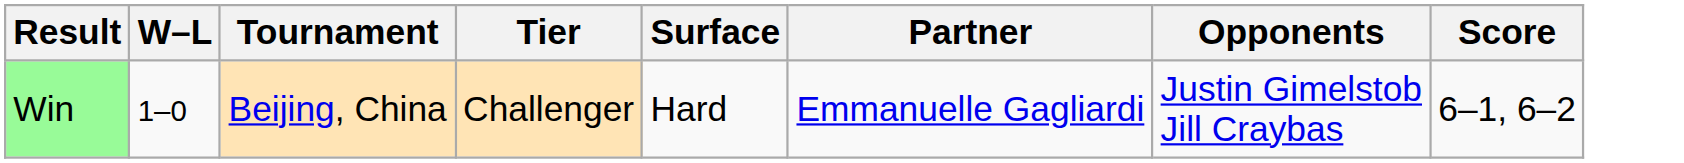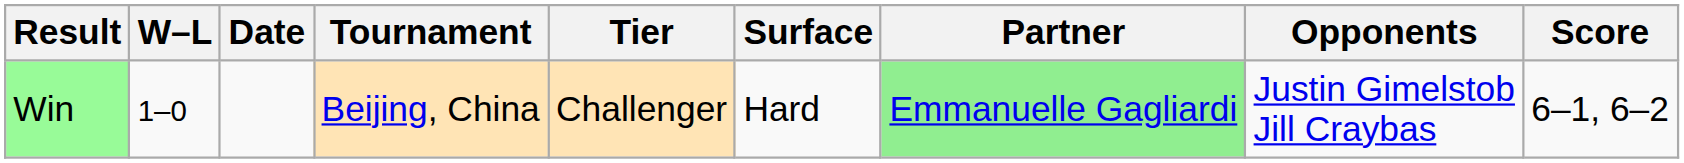+ column: Date
Win | Partner: no background -> lightgreen background
